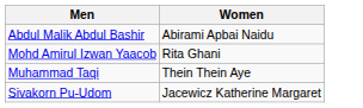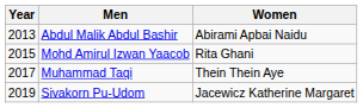+ column: Year | 2013 | 2015 | 2017 | 2019
